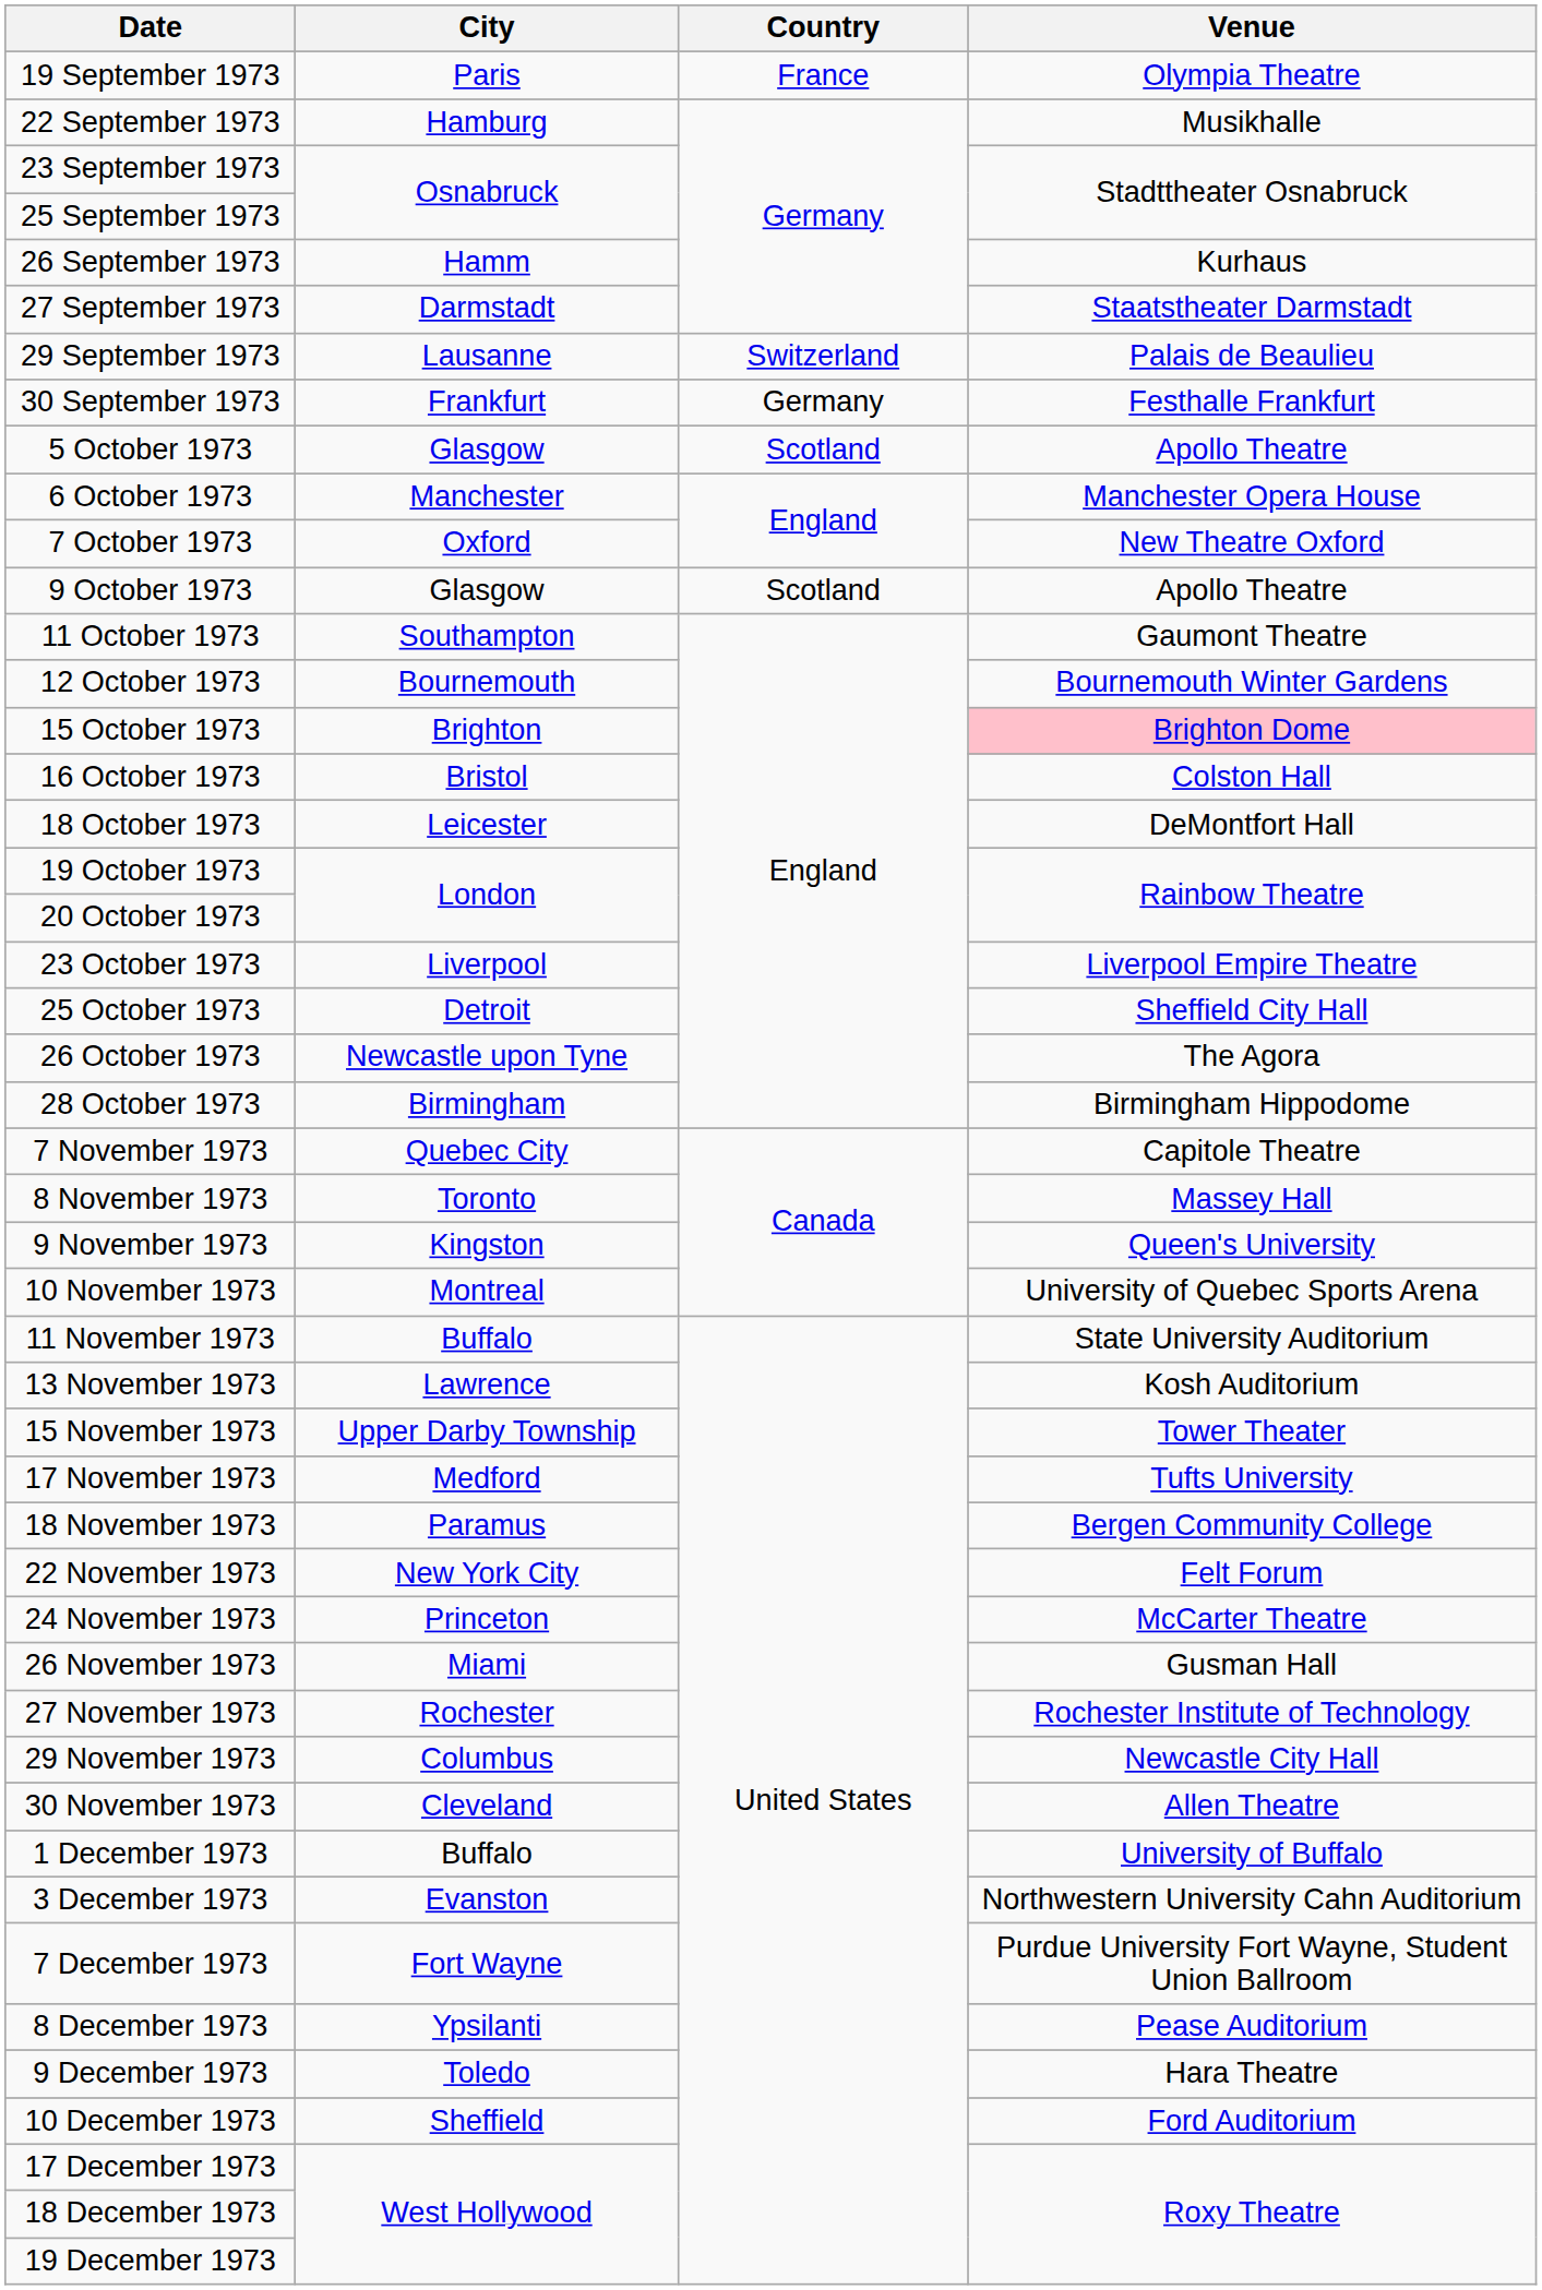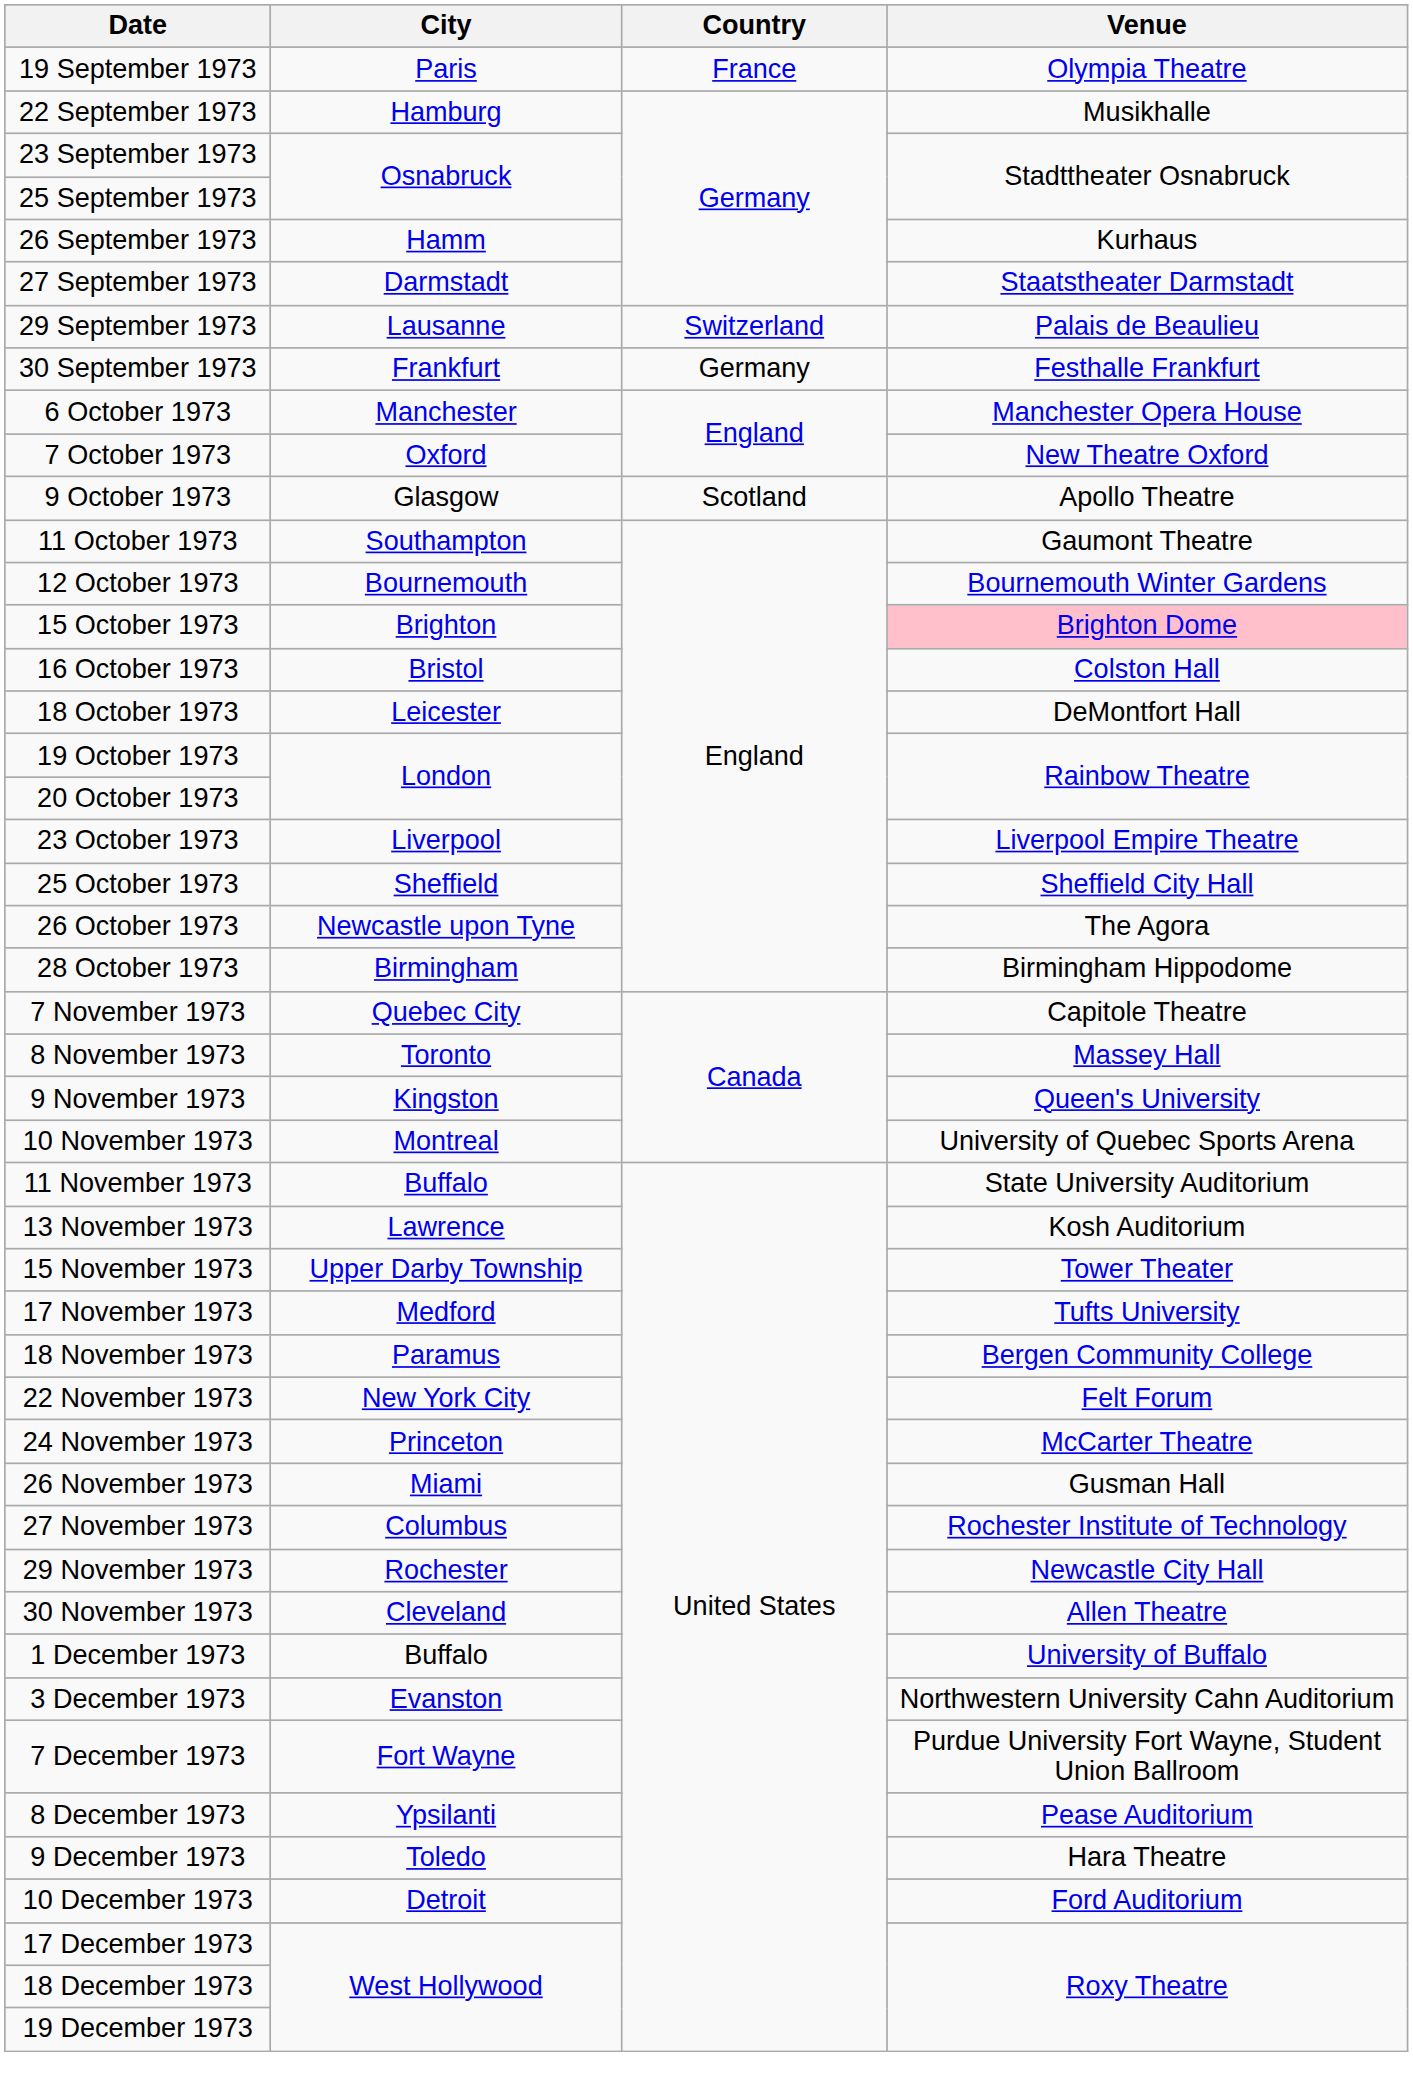- row: 5 October 1973 | Glasgow | Scotland | Apollo Theatre
25 October 1973 | City: Detroit -> Sheffield
27 November 1973 | City: Rochester -> Columbus
29 November 1973 | City: Columbus -> Rochester
10 December 1973 | City: Sheffield -> Detroit
